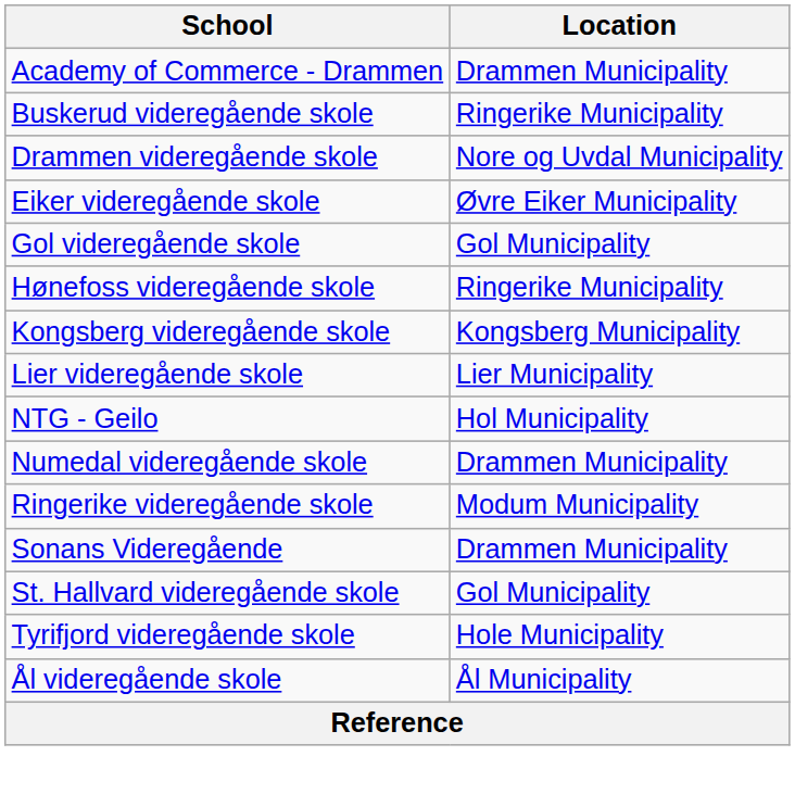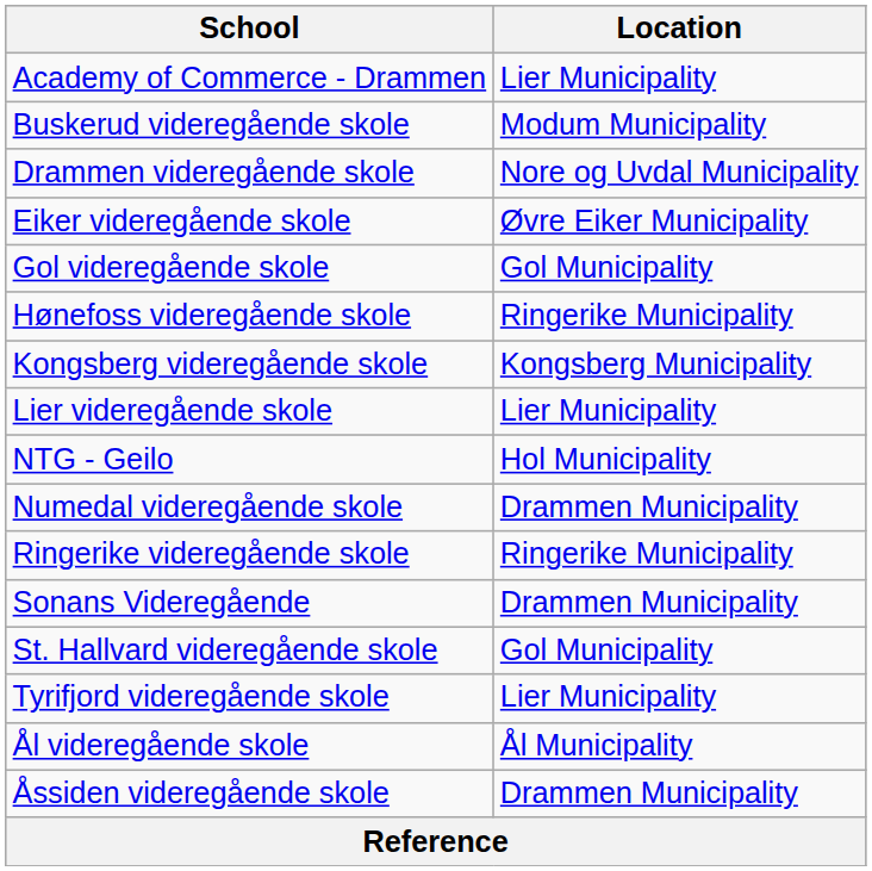Academy of Commerce - Drammen | Location: Drammen Municipality -> Lier Municipality
Buskerud videregående skole | Location: Ringerike Municipality -> Modum Municipality
Ringerike videregående skole | Location: Modum Municipality -> Ringerike Municipality
Tyrifjord videregående skole | Location: Hole Municipality -> Lier Municipality
+ row: Åssiden videregående skole | Drammen Municipality
